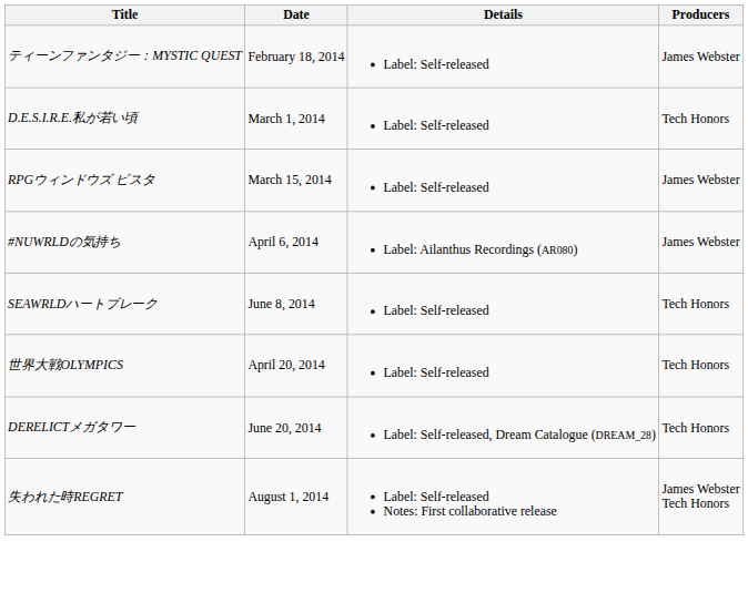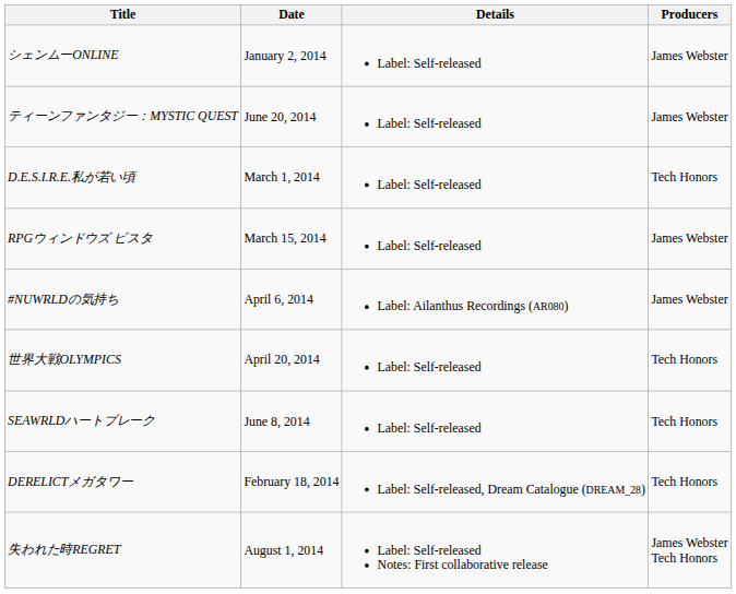+ row: シェンムーONLINE | January 2, 2014 | Label: Self-released | James Webster
ティーンファンタジー：MYSTIC QUEST | Date: February 18, 2014 -> June 20, 2014
rows swapped: 世界大戦OLYMPICS <-> SEAWRLDハートブレーク
DERELICTメガタワー | Date: June 20, 2014 -> February 18, 2014
